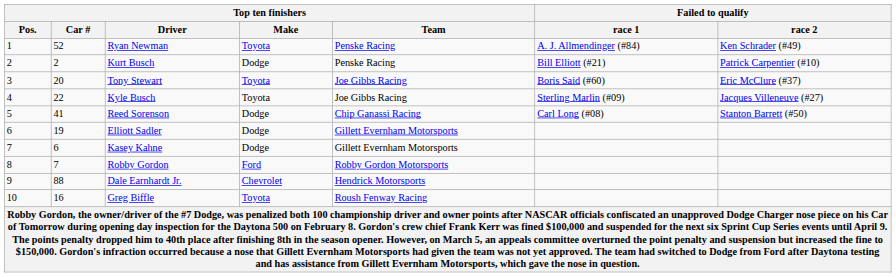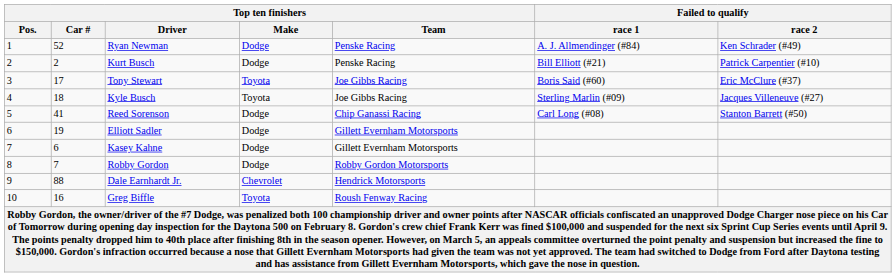Ryan Newman | Top ten finishers / Make: Toyota -> Dodge
Tony Stewart | Top ten finishers / Car #: 20 -> 17
Kyle Busch | Top ten finishers / Car #: 22 -> 18
Robby Gordon | Top ten finishers / Make: Ford -> Dodge
